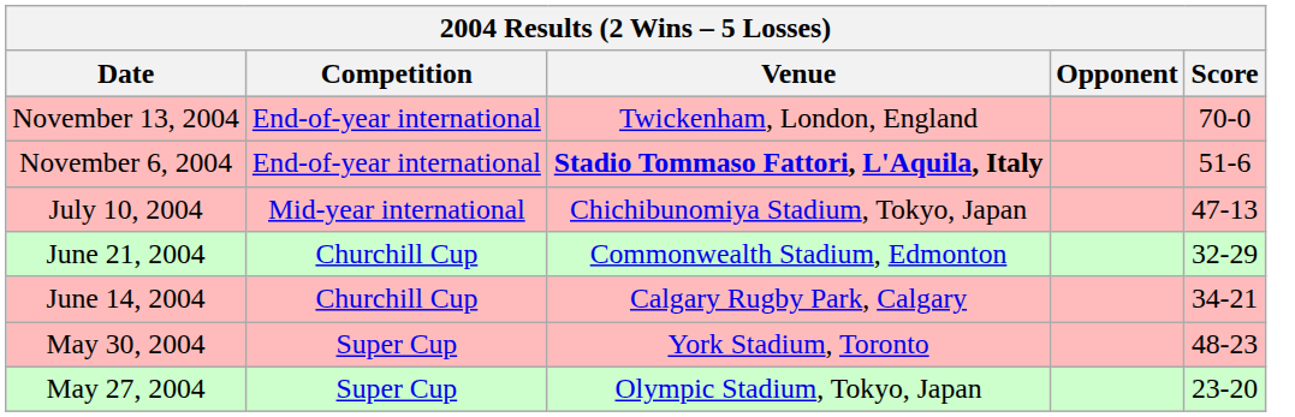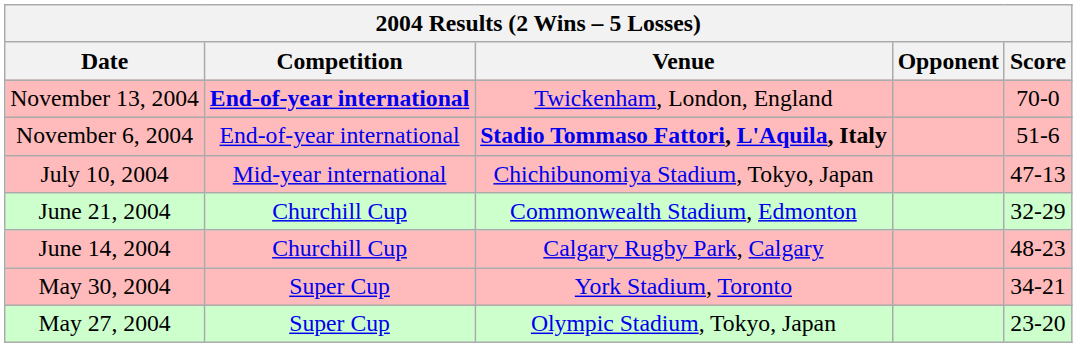November 13, 2004 | Competition: normal -> bold
June 14, 2004 | Score: 34-21 -> 48-23
May 30, 2004 | Score: 48-23 -> 34-21
